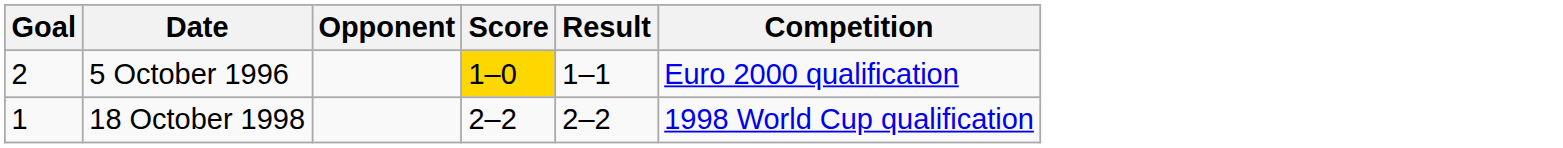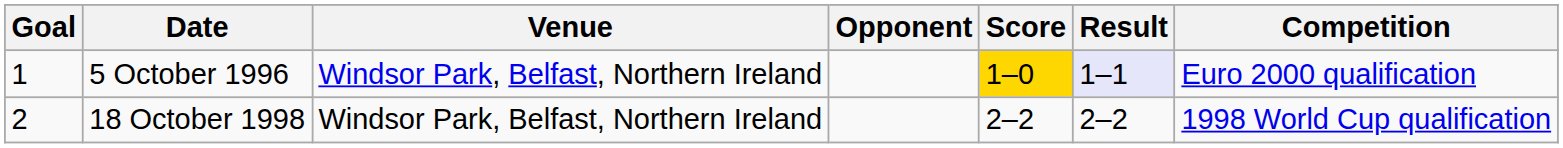+ column: Venue | Windsor Park, Belfast, Northern Ireland | Windsor Park, Belfast, Northern Ireland
5 October 1996 | Goal: 2 -> 1
5 October 1996 | Result: no background -> lavender background
18 October 1998 | Goal: 1 -> 2
